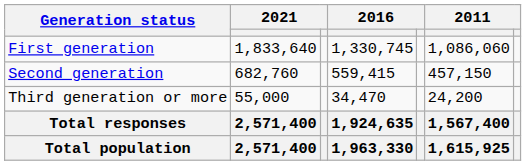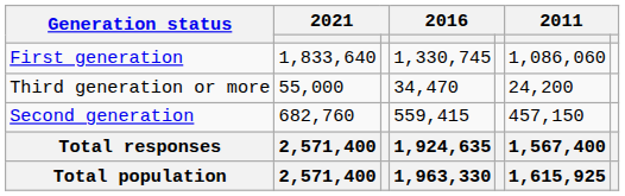rows swapped: Second generation <-> Third generation or more
